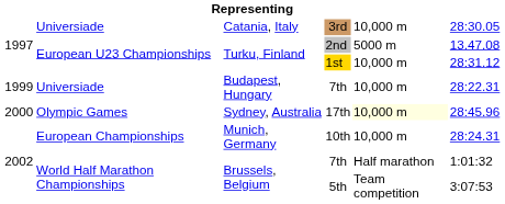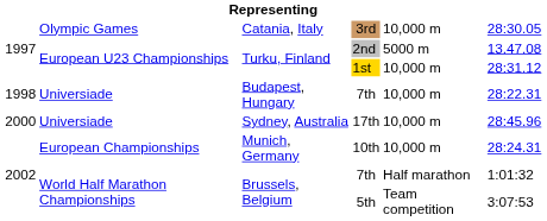3rd | column 2: Universiade -> Olympic Games
Budapest, Hungary / 7th | column 1: 1999 -> 1998
17th | column 2: Olympic Games -> Universiade
17th | column 5: lightyellow background -> no background
